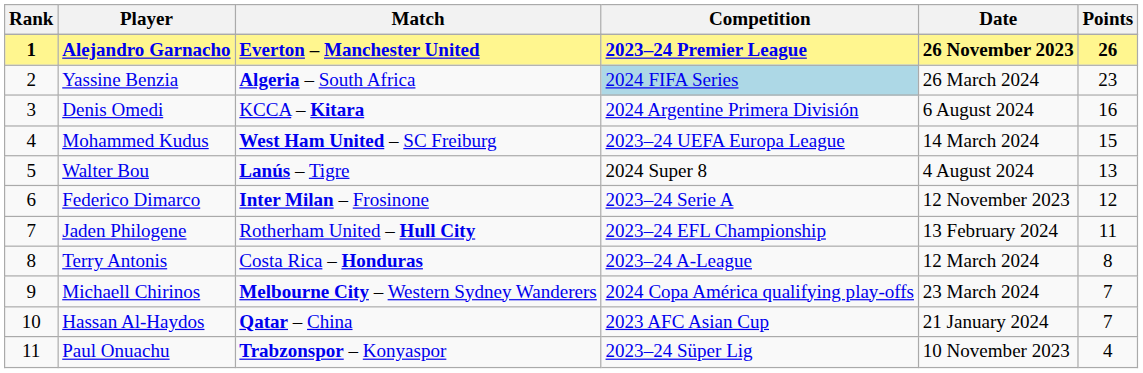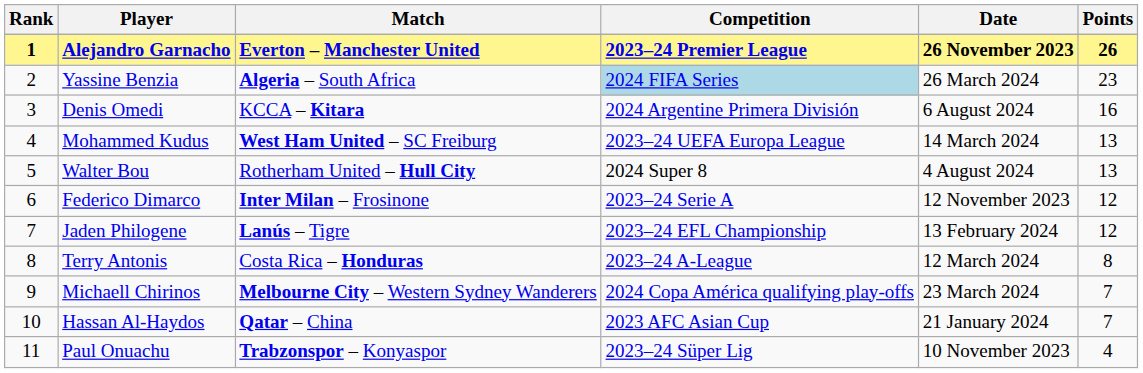Mohammed Kudus | Points: 15 -> 13
Walter Bou | Match: Lanús – Tigre -> Rotherham United – Hull City
Jaden Philogene | Match: Rotherham United – Hull City -> Lanús – Tigre
Jaden Philogene | Points: 11 -> 12
